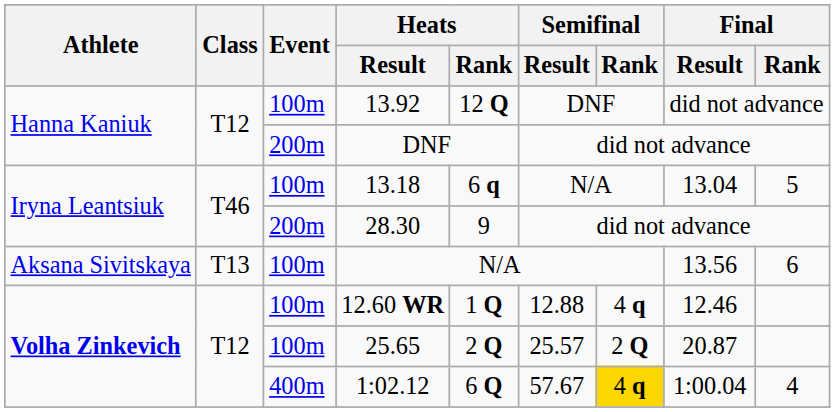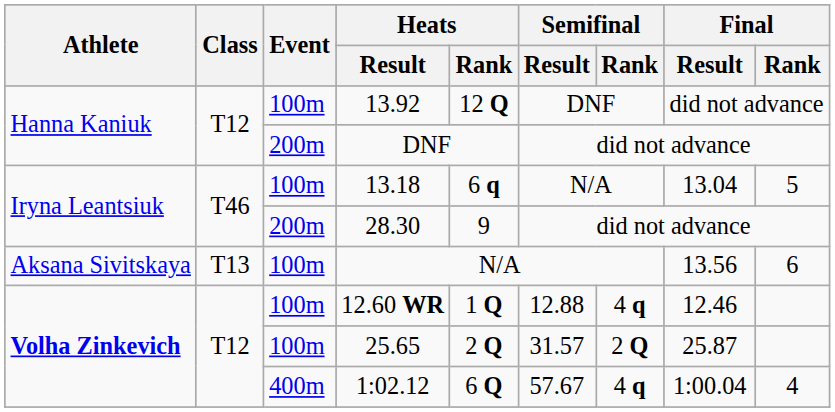25.65 | Semifinal / Result: 25.57 -> 31.57
25.65 | Final / Result: 20.87 -> 25.87
1:02.12 | Semifinal / Rank: gold background -> no background
